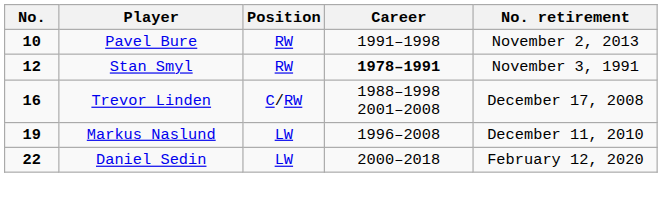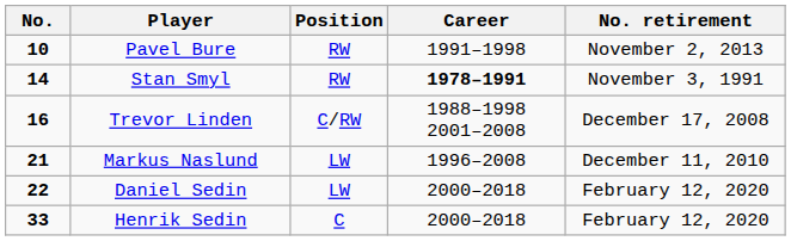Stan Smyl | No.: 12 -> 14
Markus Naslund | No.: 19 -> 21
+ row: 33 | Henrik Sedin | C | 2000–2018 | February 12, 2020
